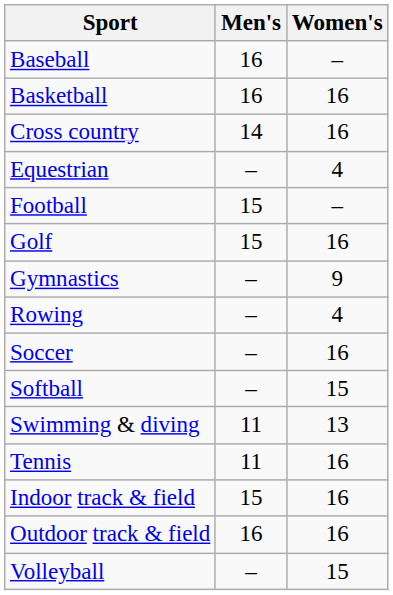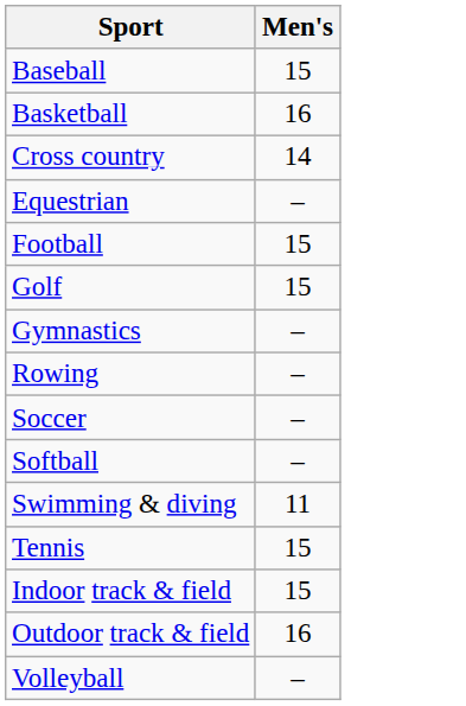- column: Women's | – | 16 | 16 | 4 | – | 16 | 9 | 4 | 16 | 15 | 13 | 16 | 16 | 16 | 15
Baseball | Men's: 16 -> 15
Tennis | Men's: 11 -> 15
